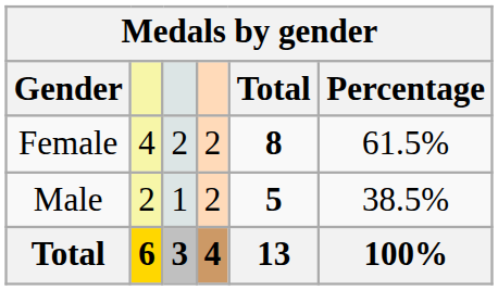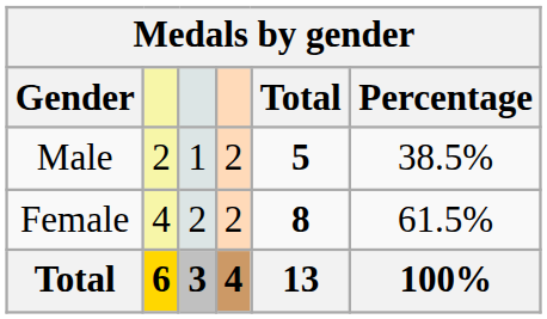rows swapped: Female <-> Male
